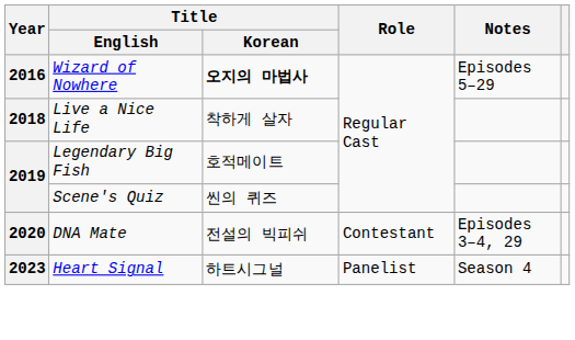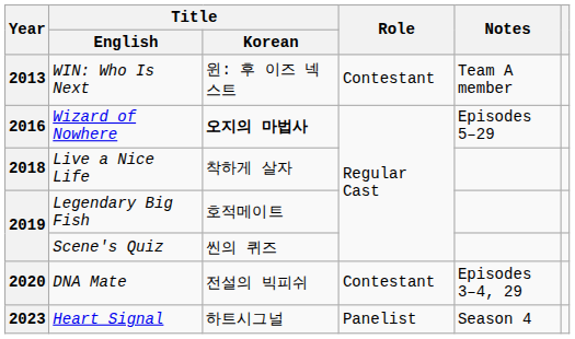+ row: 2013 | WIN: Who Is Next | 윈: 후 이즈 넥스트 | Contestant | Team A member
